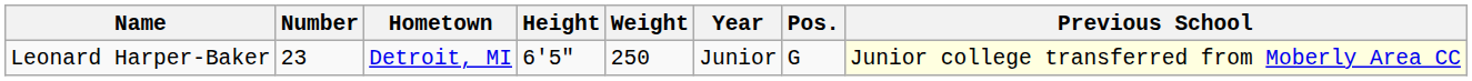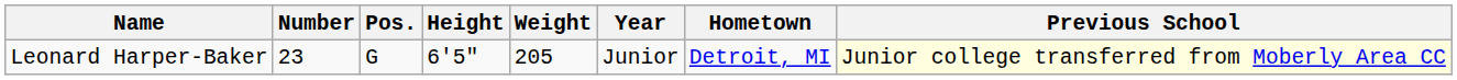columns swapped: Pos. <-> Hometown
Leonard Harper-Baker | Weight: 250 -> 205
